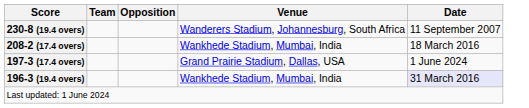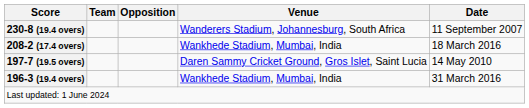+ row: 197-7 (19.5 overs) | Daren Sammy Cricket Ground, Gros Islet, Saint Lucia | 14 May 2010
- row: 197-3 (17.4 overs) | Grand Prairie Stadium, Dallas, USA | 1 June 2024
196-3 (19.4 overs) | Date: lavender background -> no background
